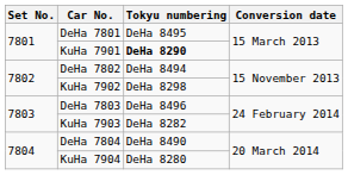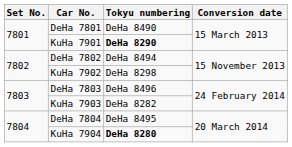DeHa 7801 | Tokyu numbering: DeHa 8495 -> DeHa 8490
DeHa 7804 | Tokyu numbering: DeHa 8490 -> DeHa 8495
KuHa 7904 | Tokyu numbering: normal -> bold
